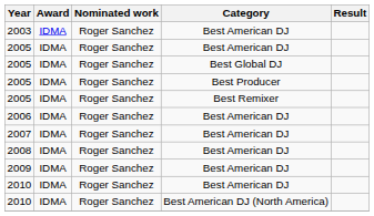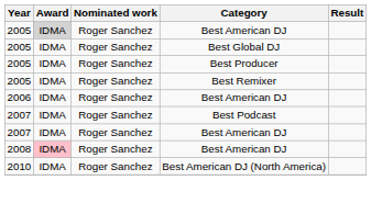- row: 2003 | IDMA | Roger Sanchez | Best American DJ
2005 / Best American DJ | Award: no background -> lightgrey background
+ row: 2007 | IDMA | Roger Sanchez | Best Podcast
2008 | Award: no background -> pink background
- row: 2009 | IDMA | Roger Sanchez | Best American DJ
- row: 2010 | IDMA | Roger Sanchez | Best American DJ
